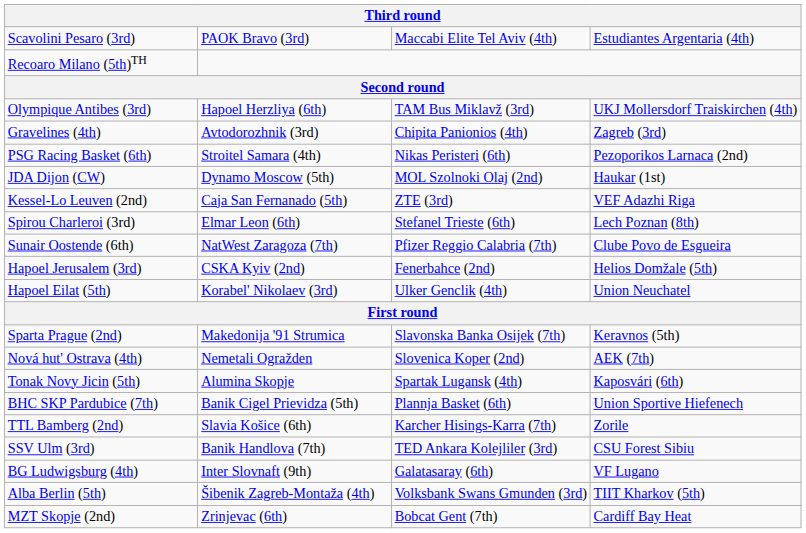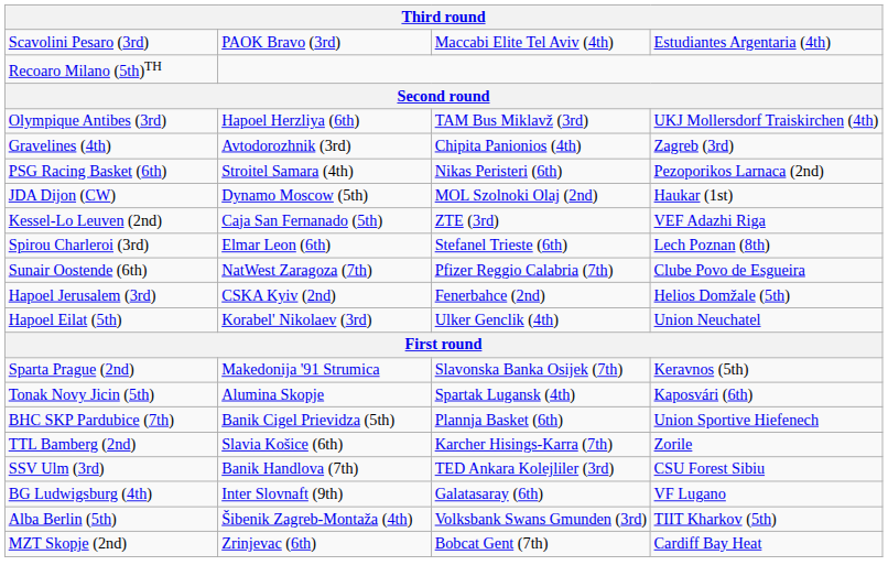- row: Nová hut' Ostrava (4th) | Nemetali Ogražden | Slovenica Koper (2nd) | AEK (7th)
